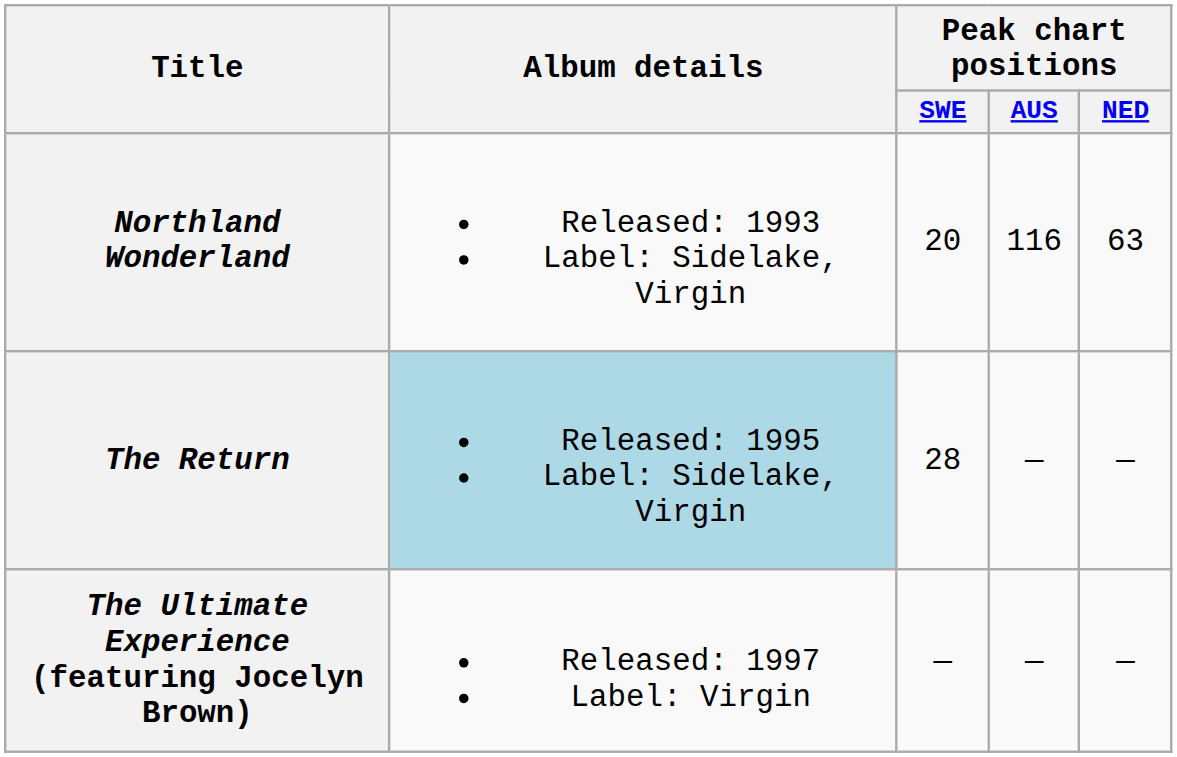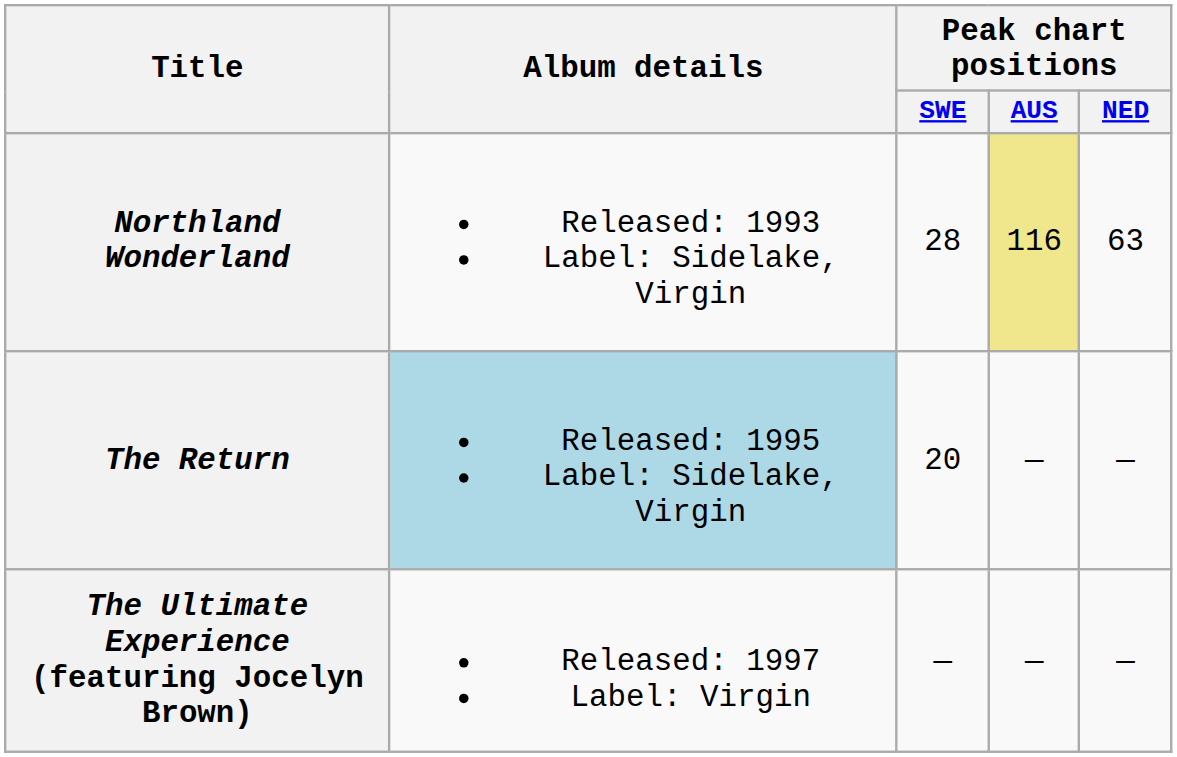Northland Wonderland | Peak chart positions / SWE: 20 -> 28
Northland Wonderland | Peak chart positions / AUS: no background -> khaki background
The Return | Peak chart positions / SWE: 28 -> 20
